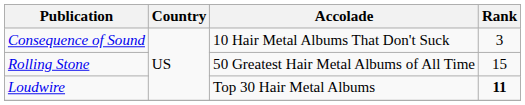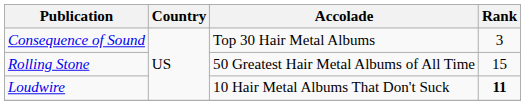Consequence of Sound | Accolade: 10 Hair Metal Albums That Don't Suck -> Top 30 Hair Metal Albums
Loudwire | Accolade: Top 30 Hair Metal Albums -> 10 Hair Metal Albums That Don't Suck
